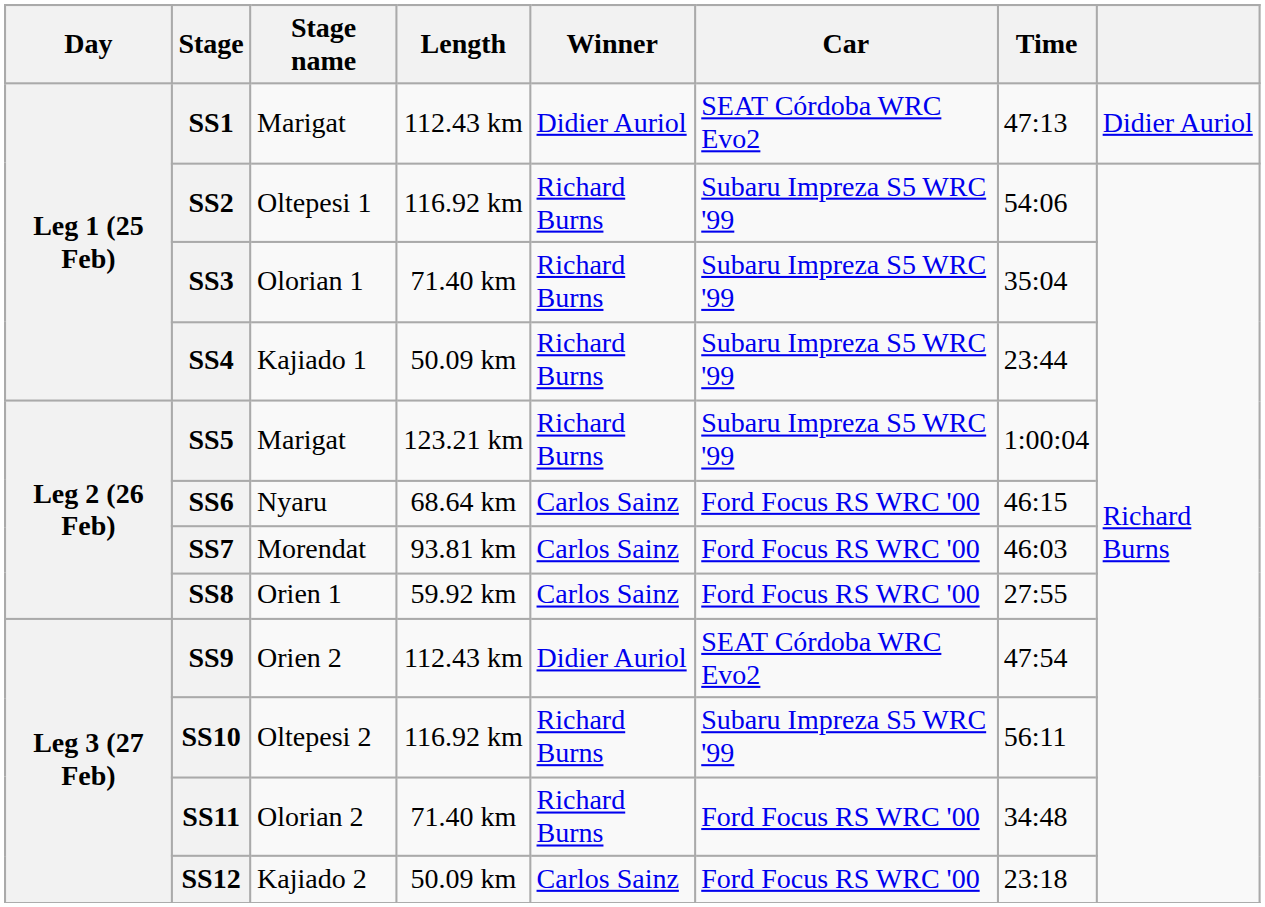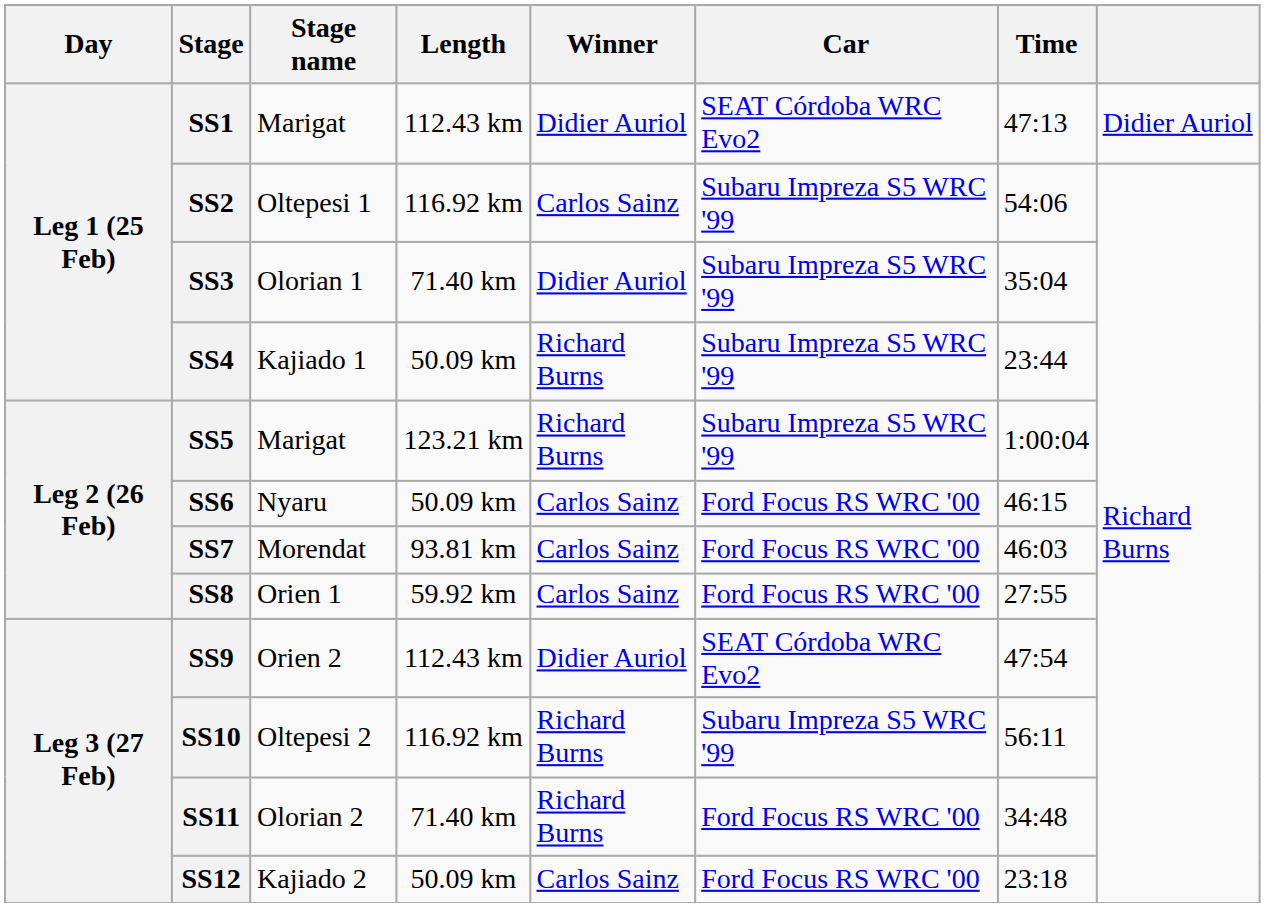SS2 | Winner: Richard Burns -> Carlos Sainz
SS3 | Winner: Richard Burns -> Didier Auriol
SS6 | Length: 68.64 km -> 50.09 km
